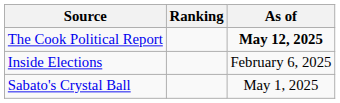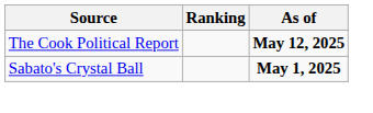- row: Inside Elections | February 6, 2025
Sabato's Crystal Ball | As of: normal -> bold
